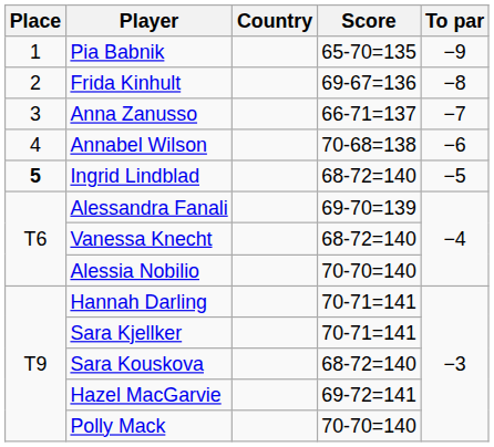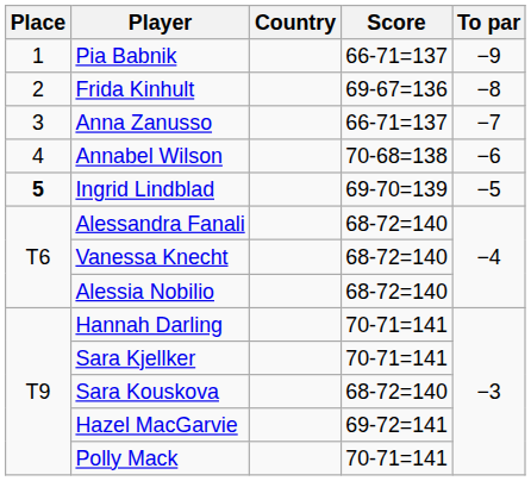Pia Babnik | Score: 65-70=135 -> 66-71=137
Ingrid Lindblad | Score: 68-72=140 -> 69-70=139
Alessandra Fanali | Score: 69-70=139 -> 68-72=140
Alessia Nobilio | Score: 70-70=140 -> 68-72=140
Polly Mack | Score: 70-70=140 -> 70-71=141
